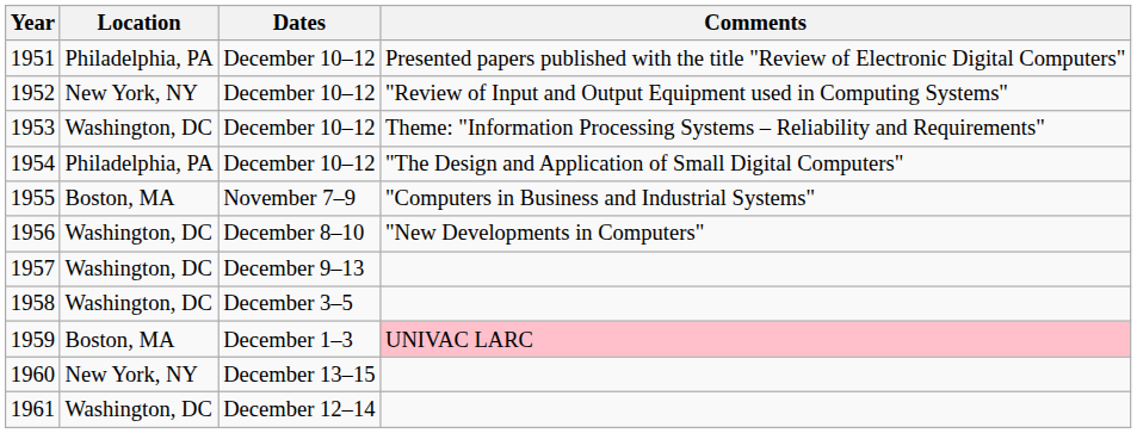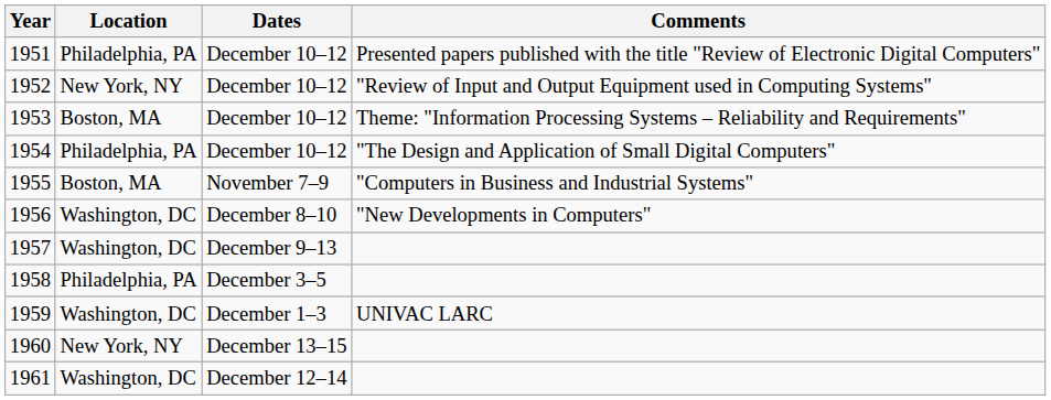1953 | Location: Washington, DC -> Boston, MA
1958 | Location: Washington, DC -> Philadelphia, PA
1959 | Location: Boston, MA -> Washington, DC
1959 | Comments: pink background -> no background
